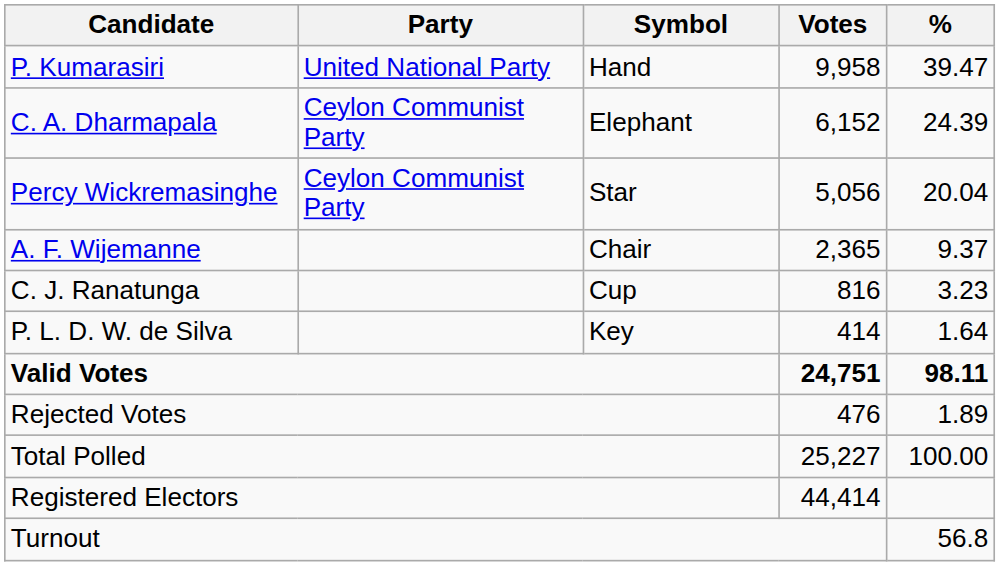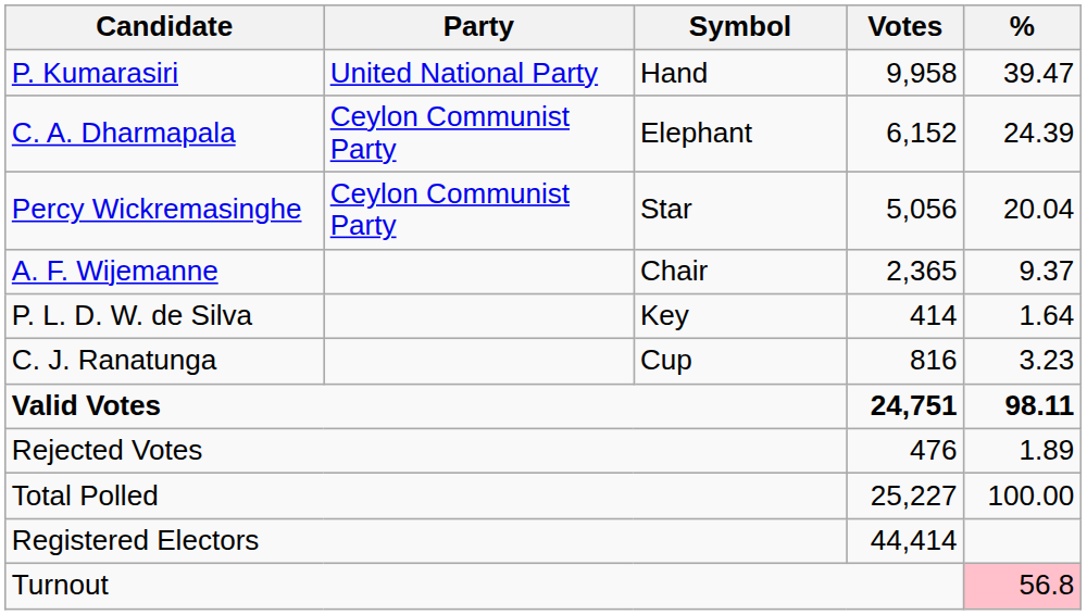rows swapped: C. J. Ranatunga <-> P. L. D. W. de Silva
Turnout | %: no background -> pink background
